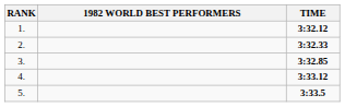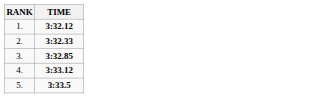- column: 1982 WORLD BEST PERFORMERS
